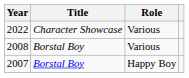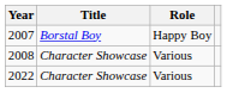rows swapped: 2007 <-> 2022
2008 | Title: Borstal Boy -> Character Showcase
